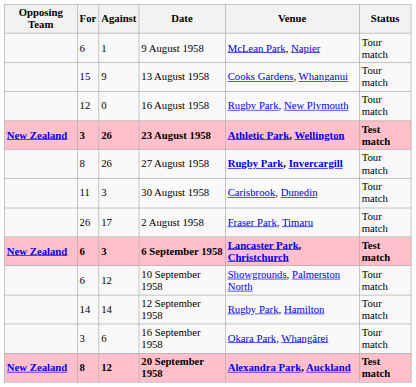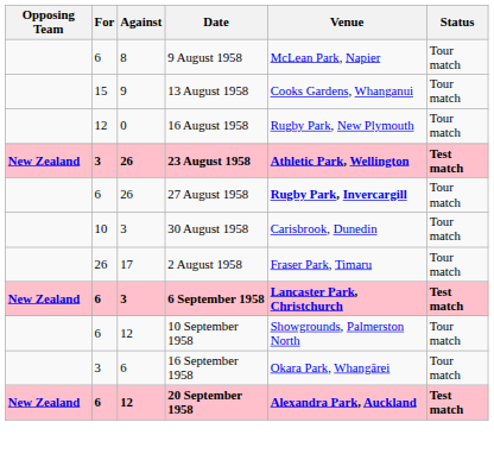9 August 1958 | Against: 1 -> 8
27 August 1958 | For: 8 -> 6
30 August 1958 | For: 11 -> 10
- row: 14 | 14 | 12 September 1958 | Rugby Park, Hamilton | Tour match
20 September 1958 | For: 8 -> 6
